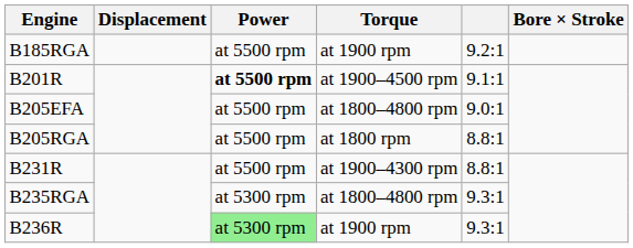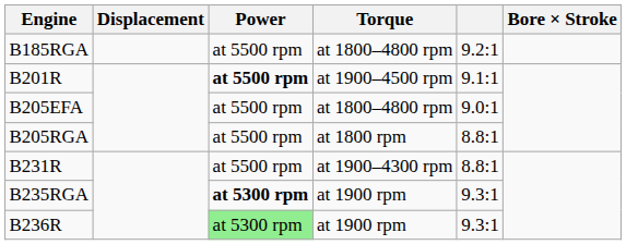B185RGA | Torque: at 1900 rpm -> at 1800–4800 rpm
B235RGA | Power: normal -> bold
B235RGA | Torque: at 1800–4800 rpm -> at 1900 rpm
